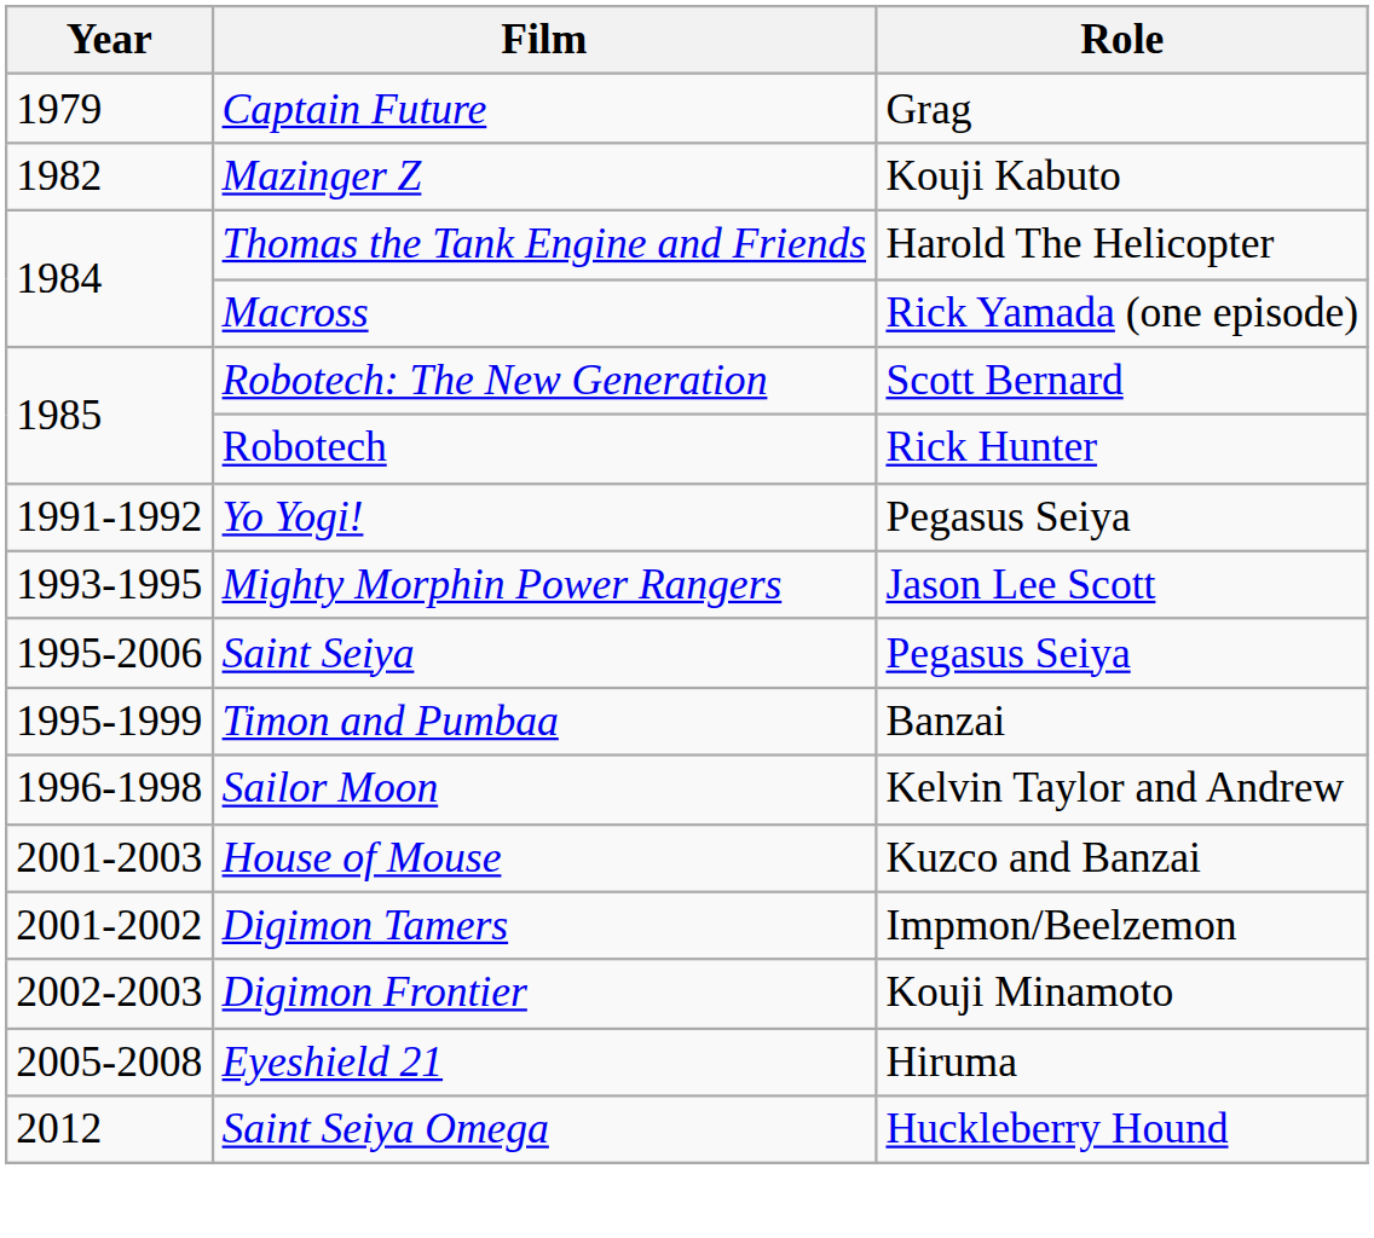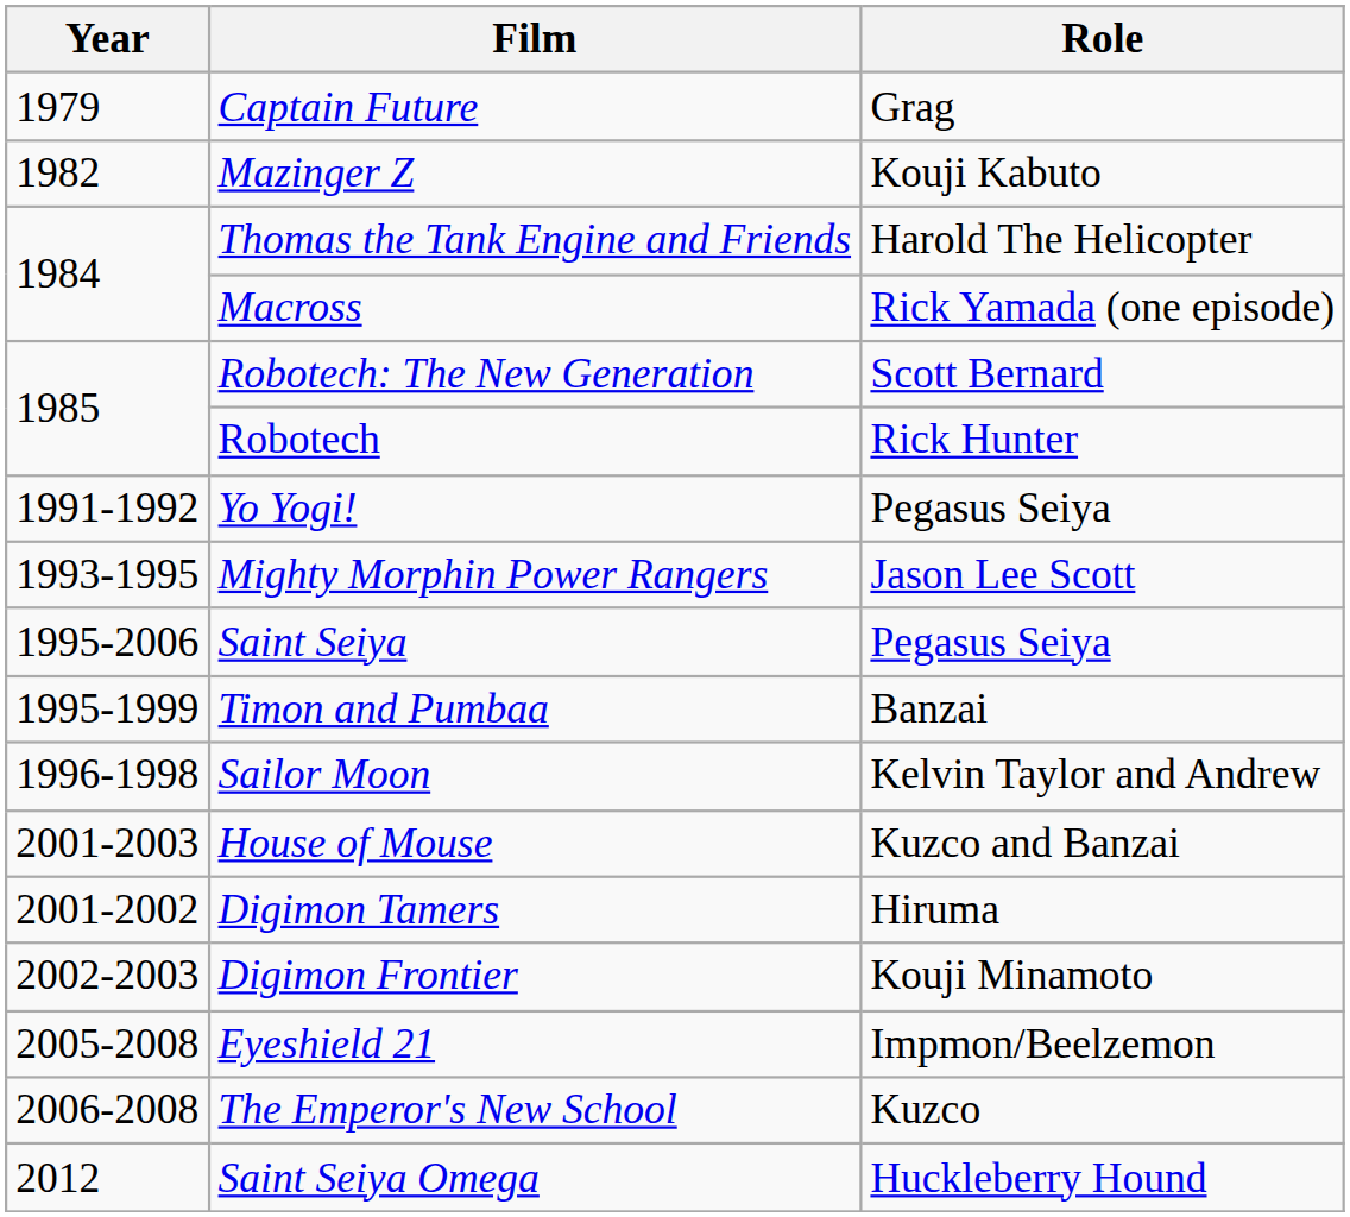Digimon Tamers | Role: Impmon/Beelzemon -> Hiruma
Eyeshield 21 | Role: Hiruma -> Impmon/Beelzemon
+ row: 2006-2008 | The Emperor's New School | Kuzco
